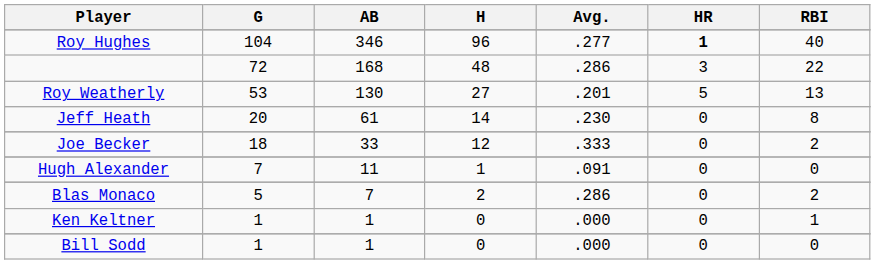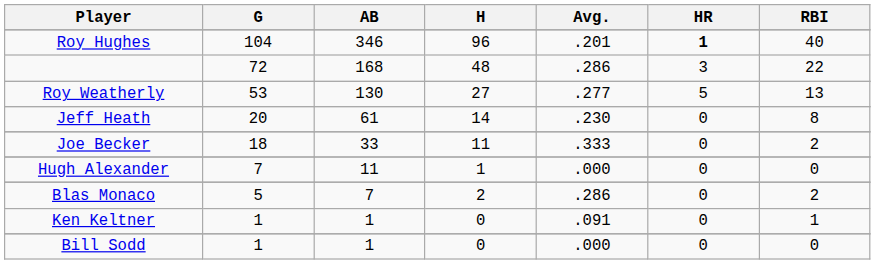Roy Hughes | Avg.: .277 -> .201
Roy Weatherly | Avg.: .201 -> .277
Joe Becker | H: 12 -> 11
Hugh Alexander | Avg.: .091 -> .000
Ken Keltner | Avg.: .000 -> .091
